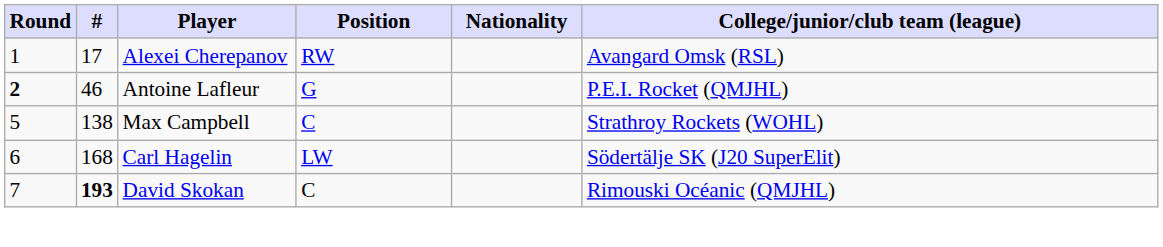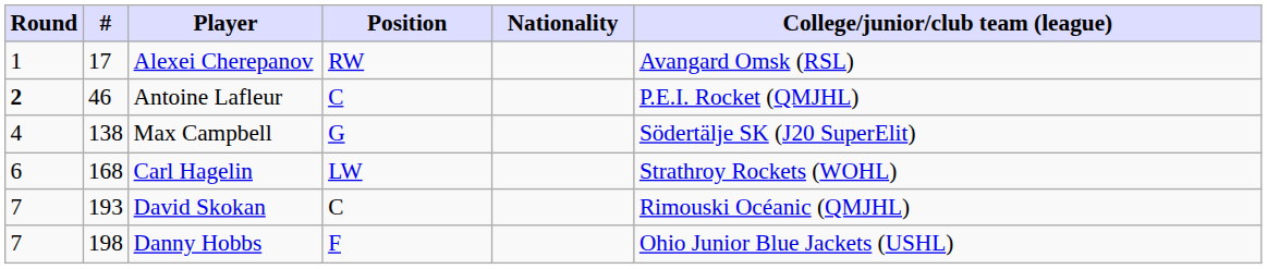Antoine Lafleur | Position: G -> C
Max Campbell | Round: 5 -> 4
Max Campbell | Position: C -> G
Max Campbell | College/junior/club team (league): Strathroy Rockets (WOHL) -> Södertälje SK (J20 SuperElit)
Carl Hagelin | College/junior/club team (league): Södertälje SK (J20 SuperElit) -> Strathroy Rockets (WOHL)
David Skokan | #: bold -> normal
+ row: 7 | 198 | Danny Hobbs | F | Ohio Junior Blue Jackets (USHL)
